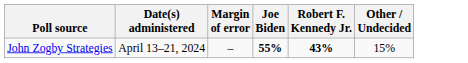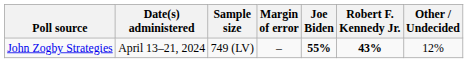+ column: Sample size | 749 (LV)
John Zogby Strategies | Other / Undecided: 15% -> 12%
